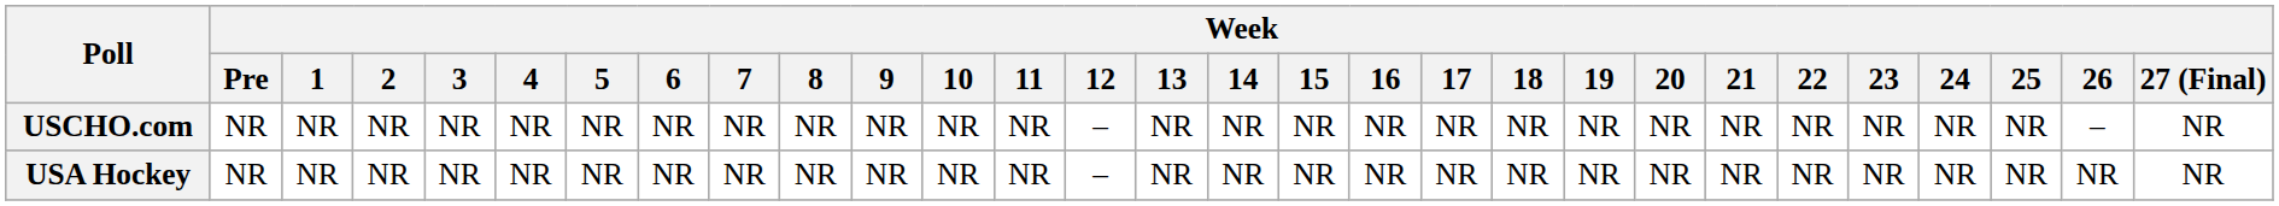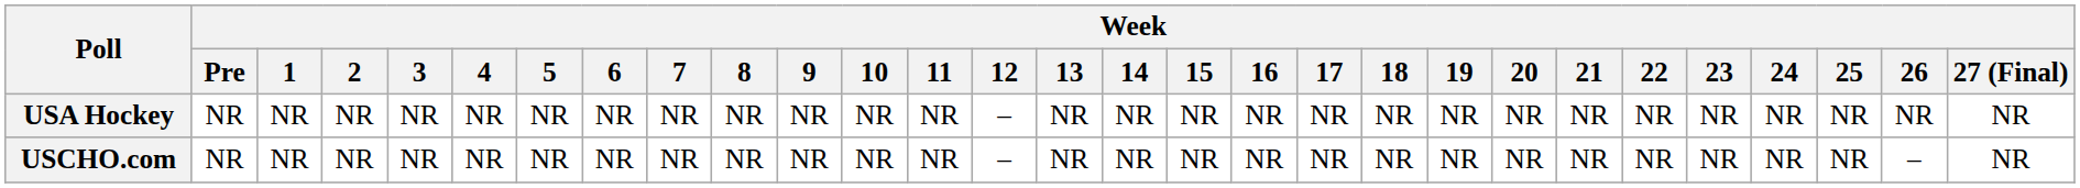rows swapped: USCHO.com <-> USA Hockey
